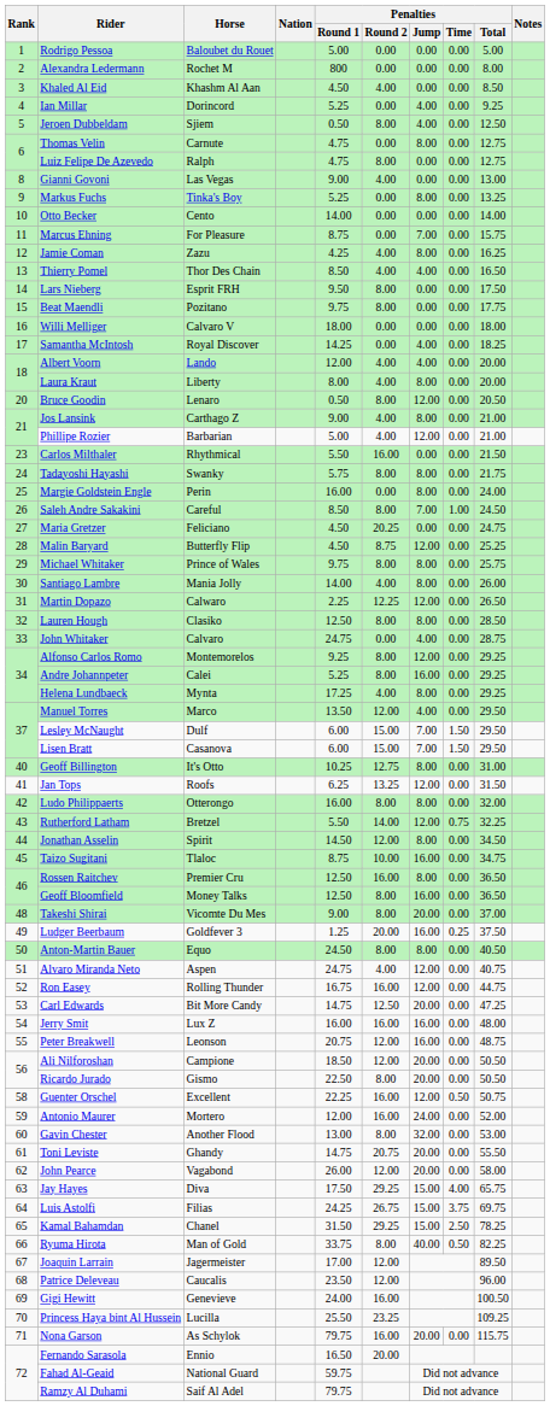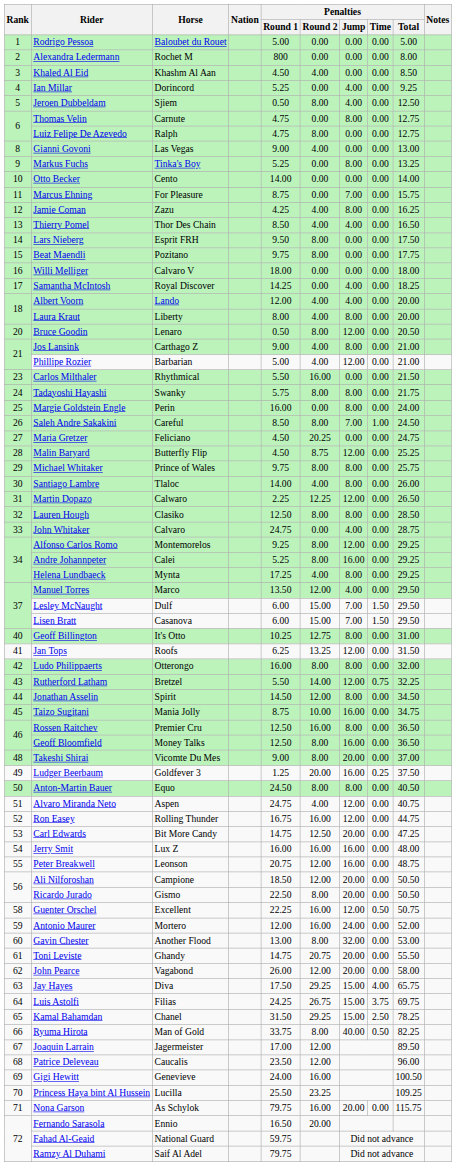Santiago Lambre | Horse: Mania Jolly -> Tlaloc
Taizo Sugitani | Horse: Tlaloc -> Mania Jolly
